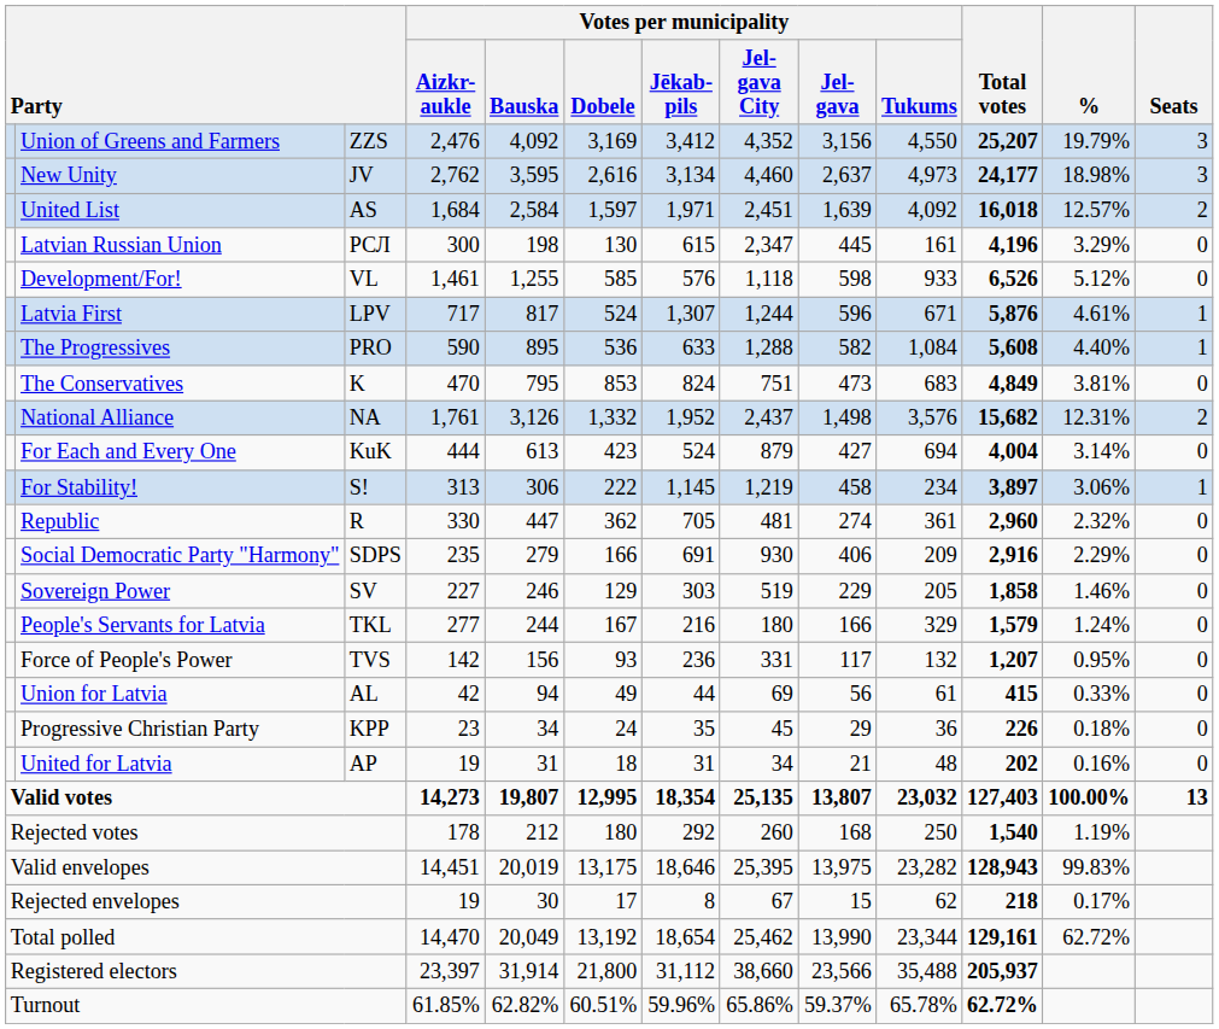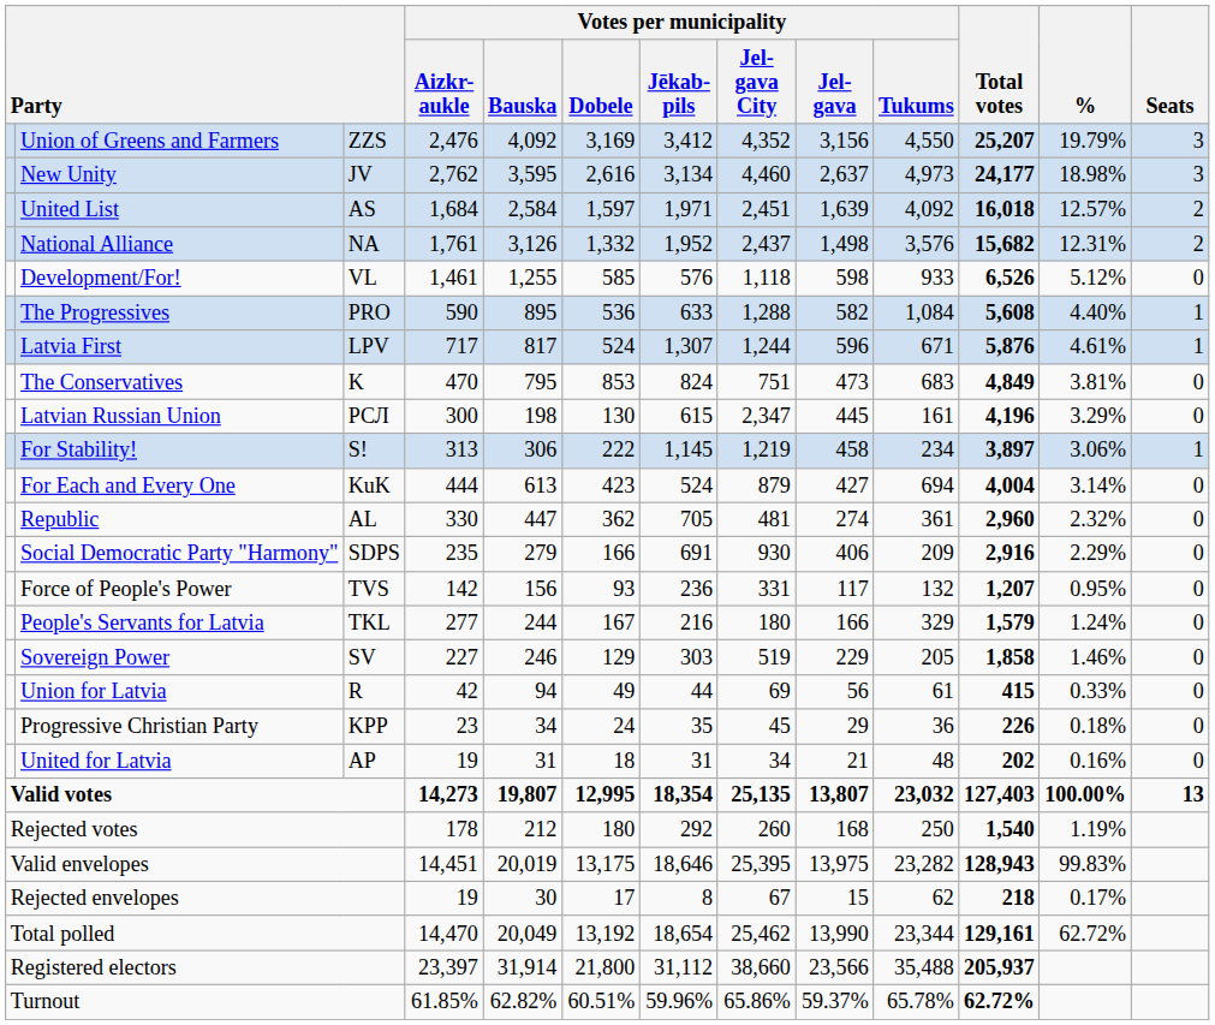rows swapped: National Alliance <-> Latvian Russian Union
rows swapped: Latvia First <-> The Progressives
rows swapped: For Each and Every One <-> For Stability!
Republic | column 3: R -> AL
rows swapped: Sovereign Power <-> Force of People's Power
Union for Latvia | column 3: AL -> R
